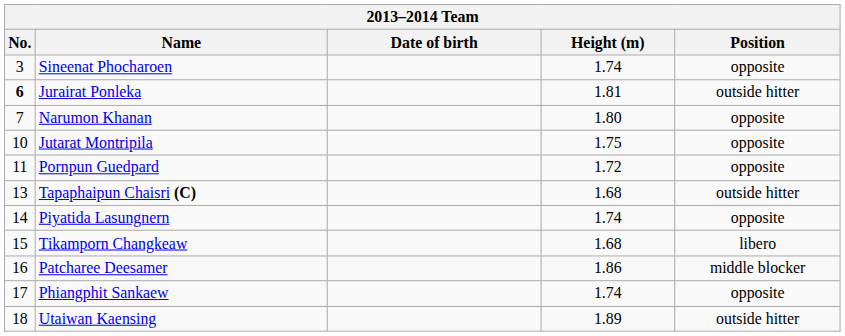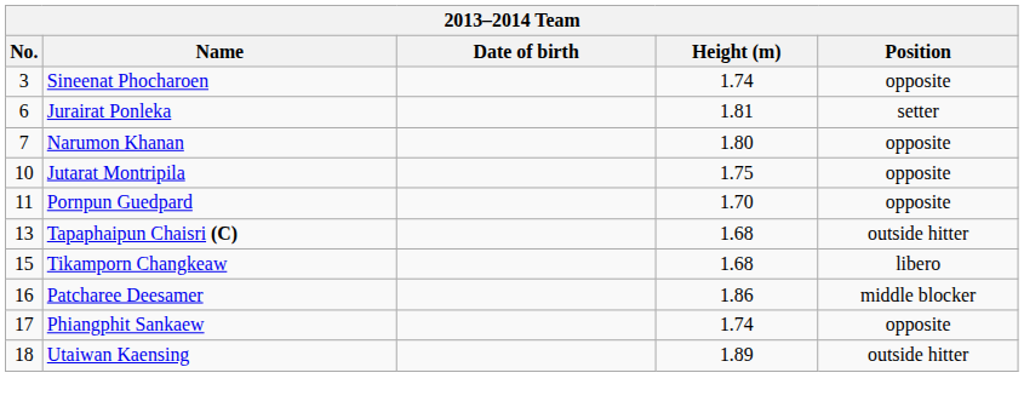Jurairat Ponleka | No.: bold -> normal
Jurairat Ponleka | Position: outside hitter -> setter
Pornpun Guedpard | Height (m): 1.72 -> 1.70
- row: 14 | Piyatida Lasungnern | 1.74 | opposite
